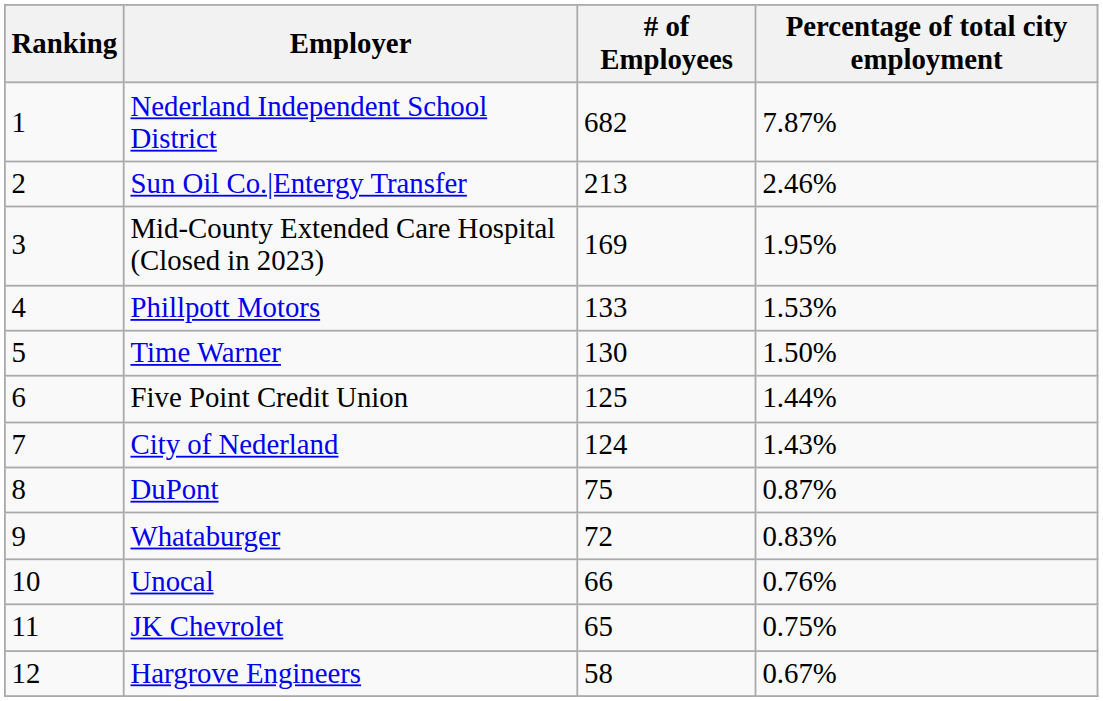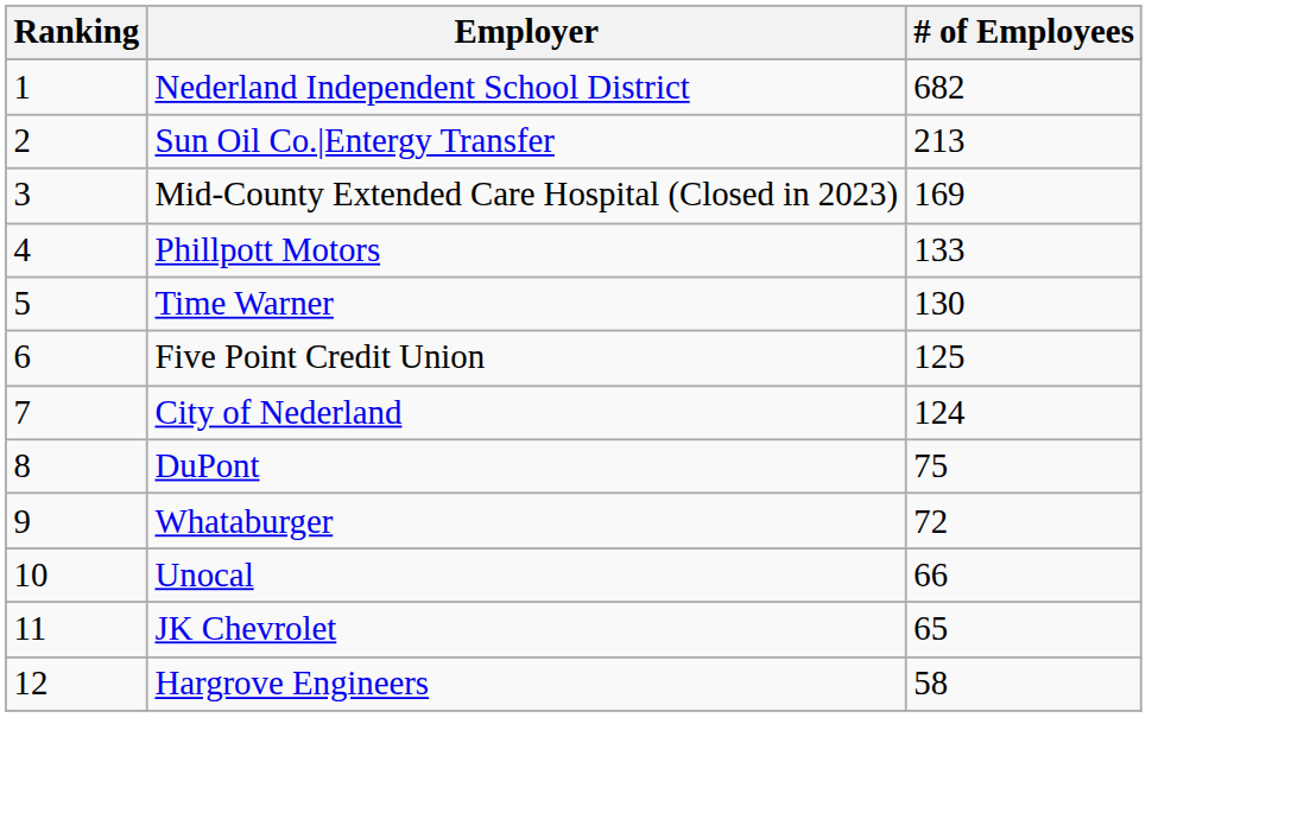- column: Percentage of total city employment | 7.87% | 2.46% | 1.95% | 1.53% | 1.50% | 1.44% | 1.43% | 0.87% | 0.83% | 0.76% | 0.75% | 0.67%
